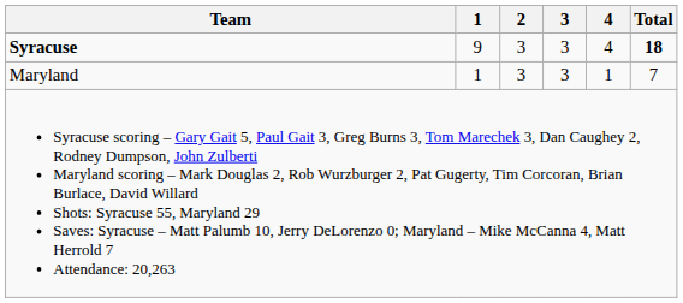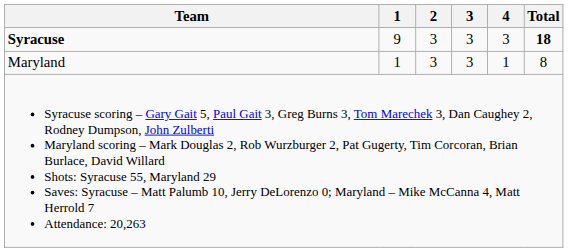Syracuse | 4: 4 -> 3
Maryland | Total: 7 -> 8
